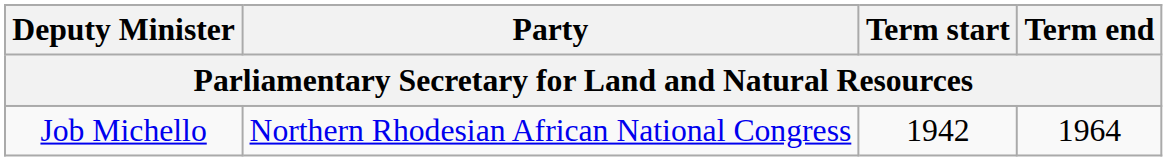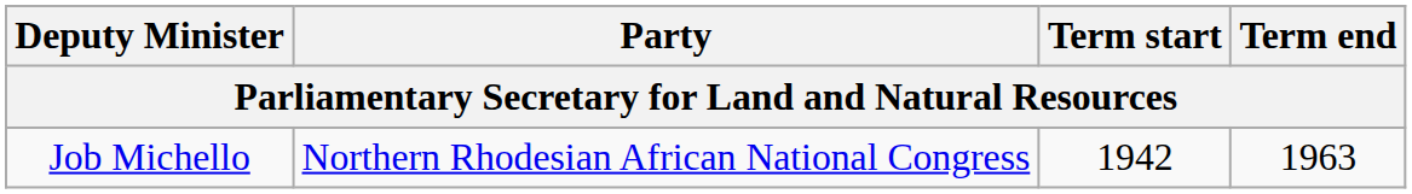Job Michello | Term end: 1964 -> 1963
